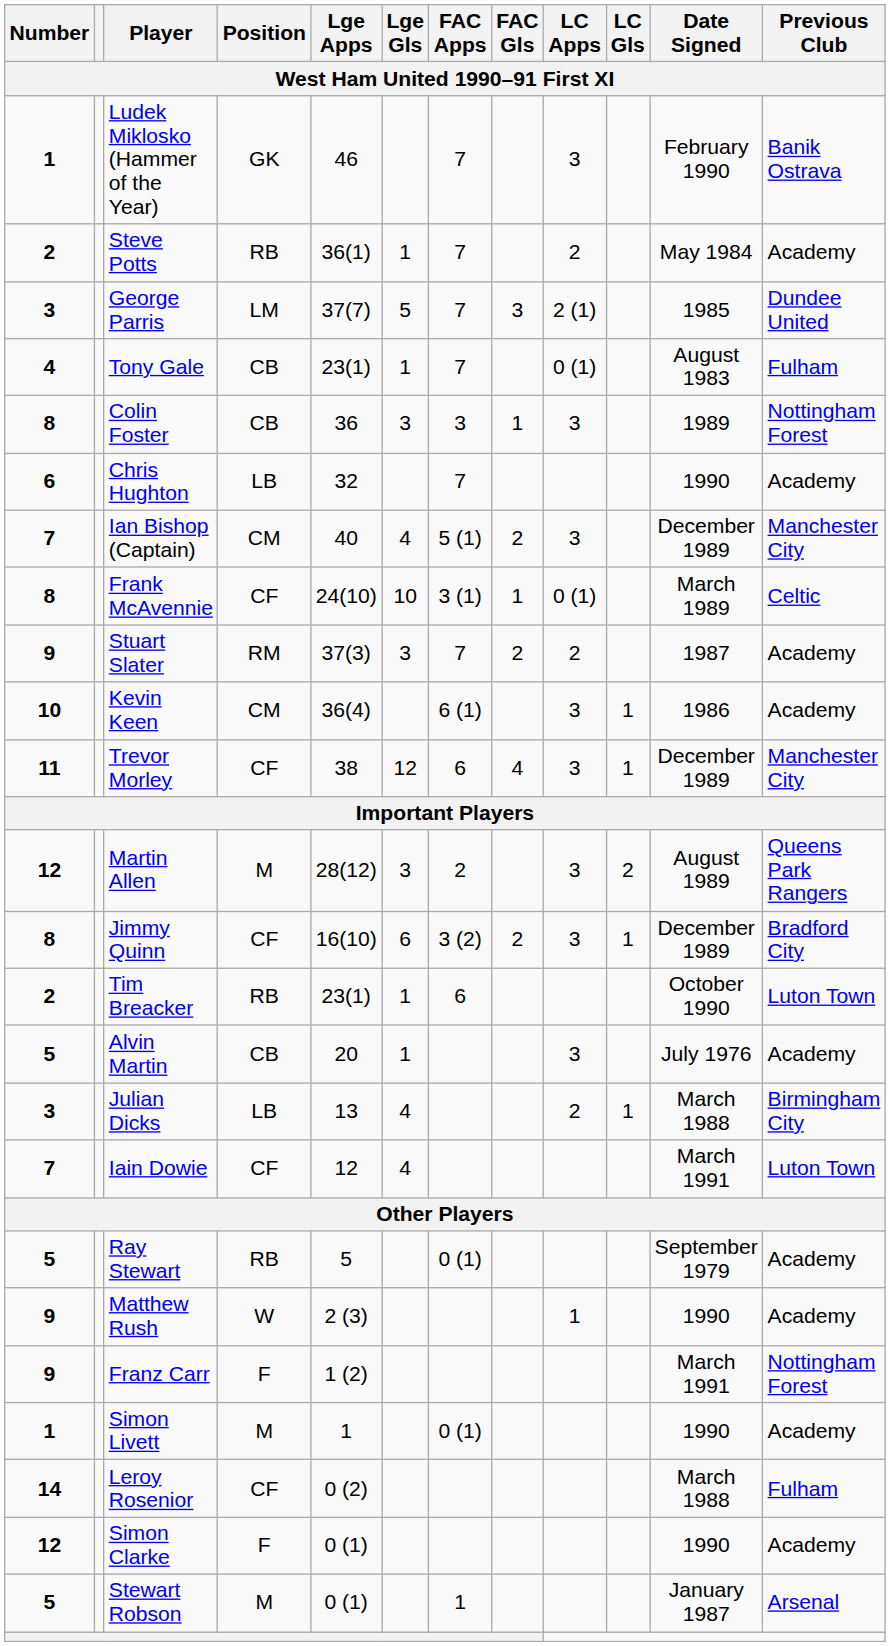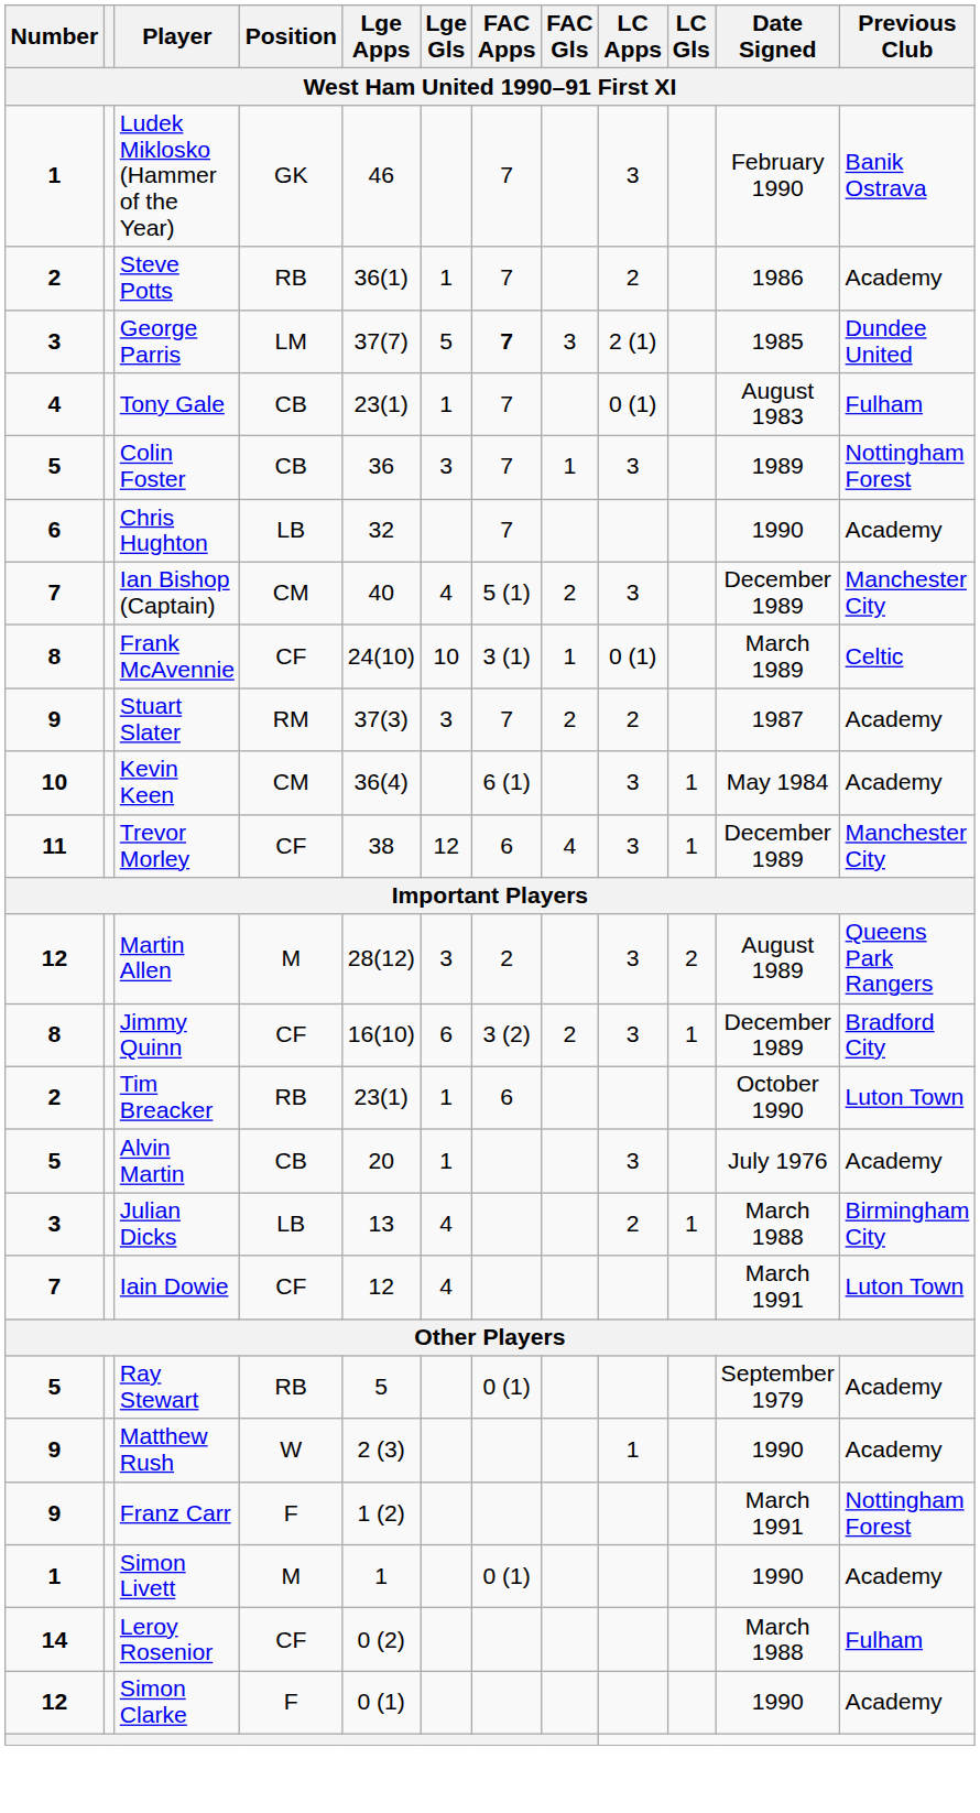Steve Potts | Date Signed: May 1984 -> 1986
George Parris | FAC Apps: normal -> bold
Colin Foster | Number: 8 -> 5
Colin Foster | FAC Apps: 3 -> 7
Kevin Keen | Date Signed: 1986 -> May 1984
- row: 5 | Stewart Robson | M | 0 (1) | 1 | January 1987 | Arsenal
